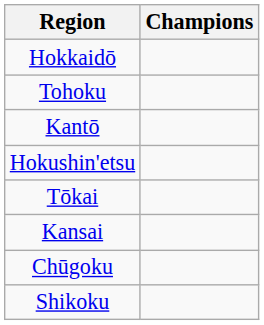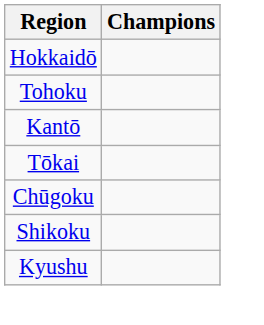- row: Hokushin'etsu
- row: Kansai
+ row: Kyushu
